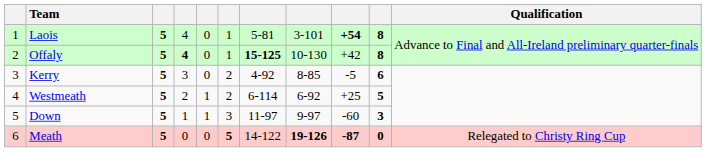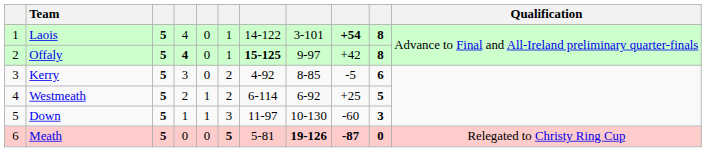Laois | column 7: 5-81 -> 14-122
Offaly | column 8: 10-130 -> 9-97
Down | column 8: 9-97 -> 10-130
Meath | column 7: 14-122 -> 5-81
